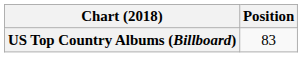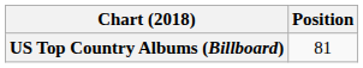US Top Country Albums (Billboard) | Position: 83 -> 81
